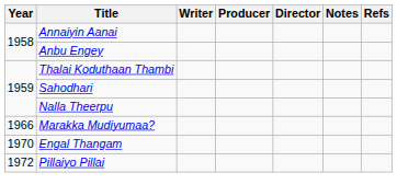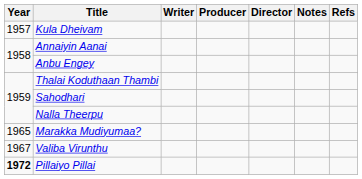+ row: 1957 | Kula Dheivam
Marakka Mudiyumaa? | Year: 1966 -> 1965
+ row: 1967 | Valiba Virunthu
- row: 1970 | Engal Thangam
Pillaiyo Pillai | Year: normal -> bold
